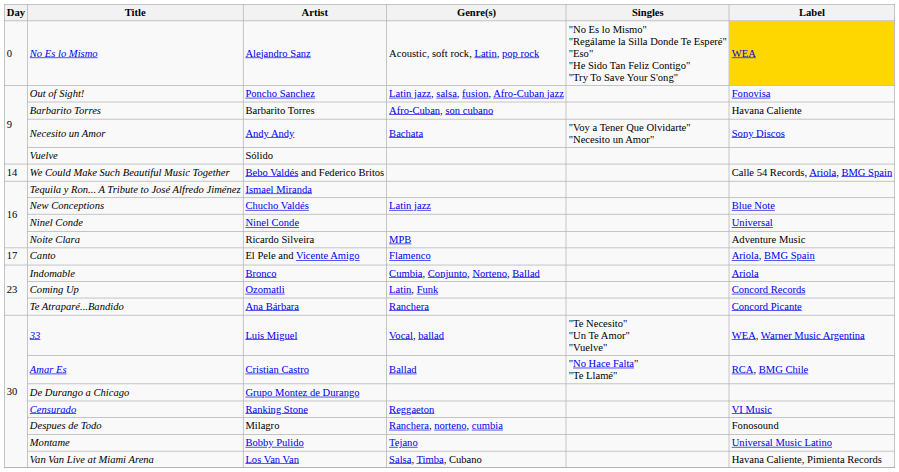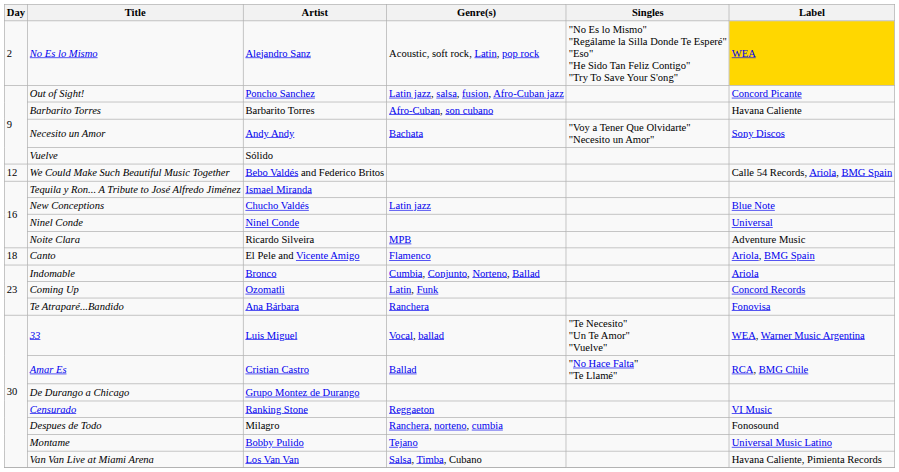No Es lo Mismo | Day: 0 -> 2
Out of Sight! | Label: Fonovisa -> Concord Picante
We Could Make Such Beautiful Music Together | Day: 14 -> 12
Canto | Day: 17 -> 18
Te Atraparé...Bandido | Label: Concord Picante -> Fonovisa
